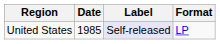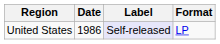United States | Date: 1985 -> 1986
